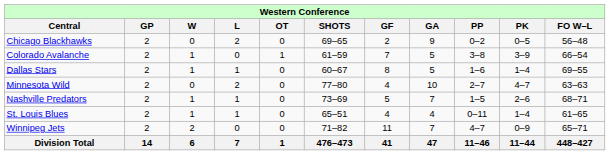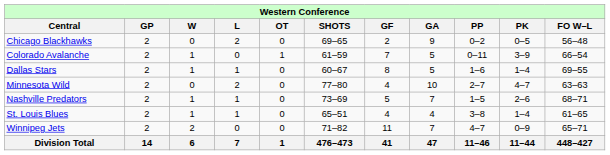Colorado Avalanche | column 9: 3–8 -> 0–11
St. Louis Blues | column 9: 0–11 -> 3–8
